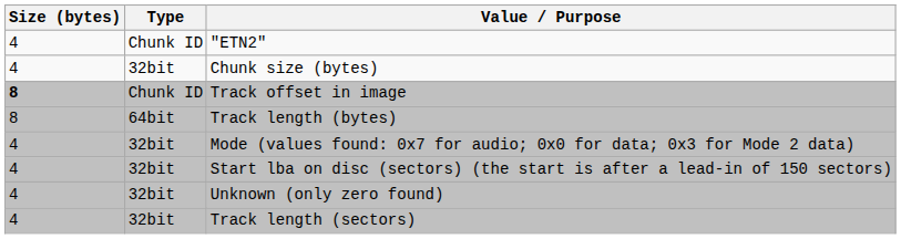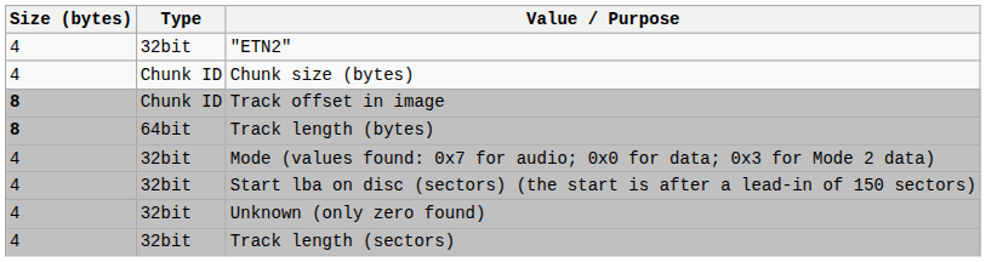"ETN2" | Type: Chunk ID -> 32bit
Chunk size (bytes) | Type: 32bit -> Chunk ID
Track length (bytes) | Size (bytes): normal -> bold
